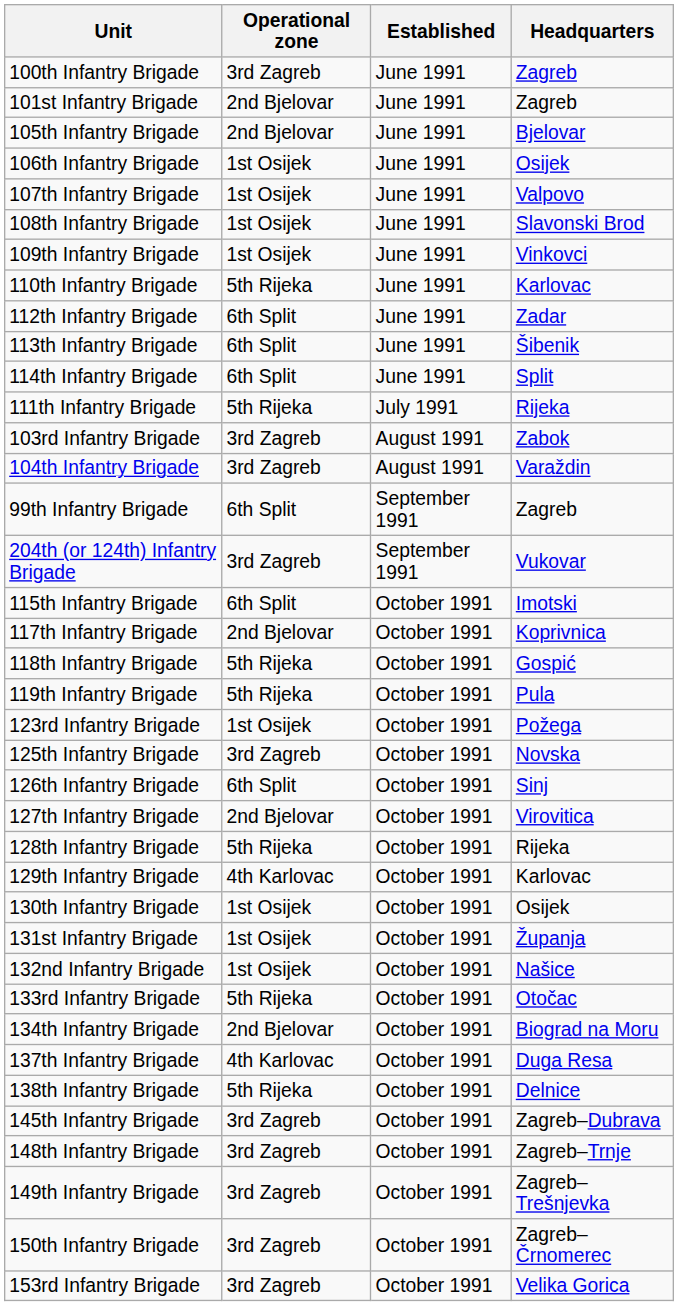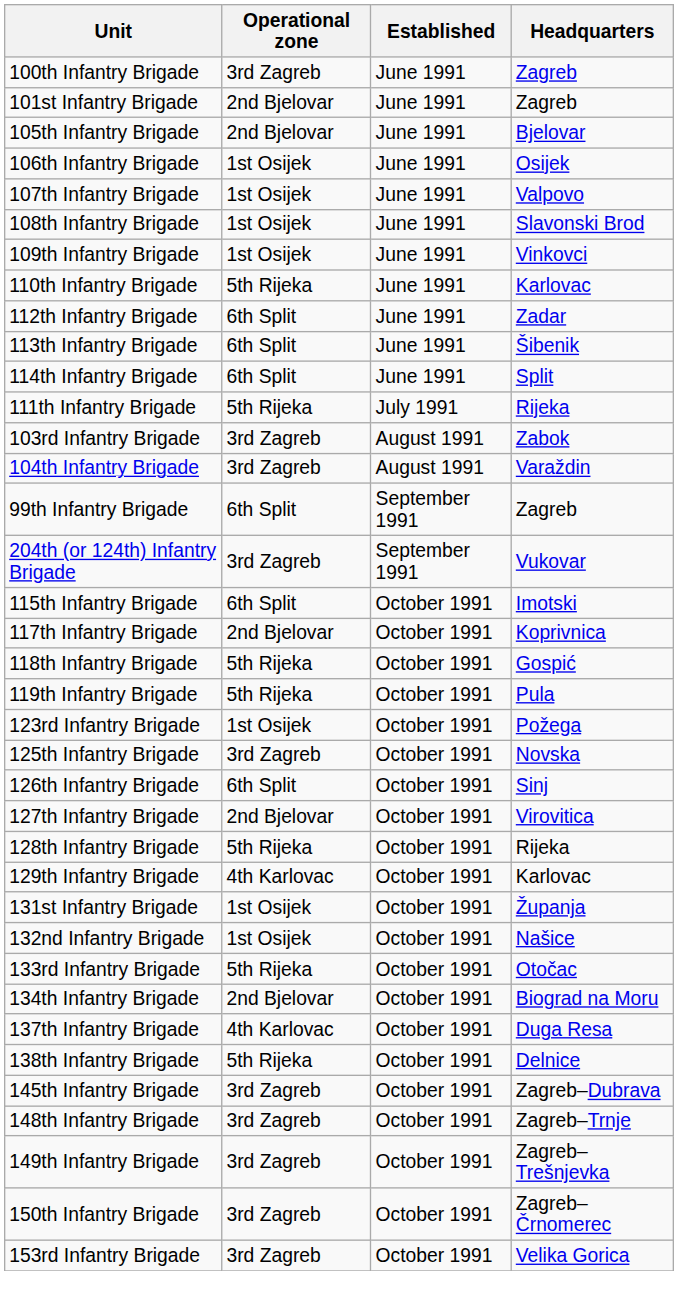- row: 130th Infantry Brigade | 1st Osijek | October 1991 | Osijek
